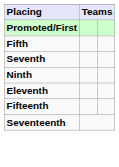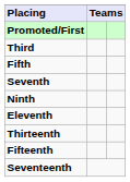+ row: Third
+ row: Thirteenth
